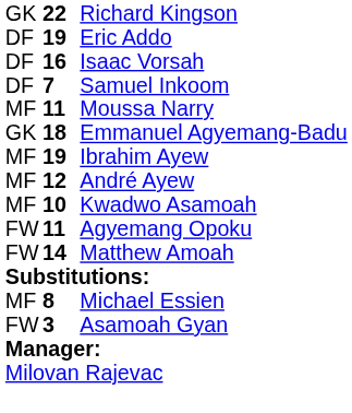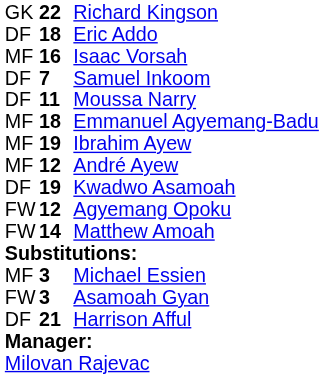Eric Addo | column 2: 19 -> 18
Isaac Vorsah | column 1: DF -> MF
Moussa Narry | column 1: MF -> DF
Emmanuel Agyemang-Badu | column 1: GK -> MF
Kwadwo Asamoah | column 1: MF -> DF
Kwadwo Asamoah | column 2: 10 -> 19
Agyemang Opoku | column 2: 11 -> 12
Michael Essien | column 2: 8 -> 3
+ row: DF | 21 | Harrison Afful
